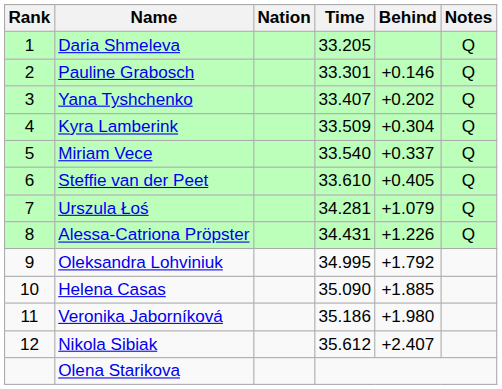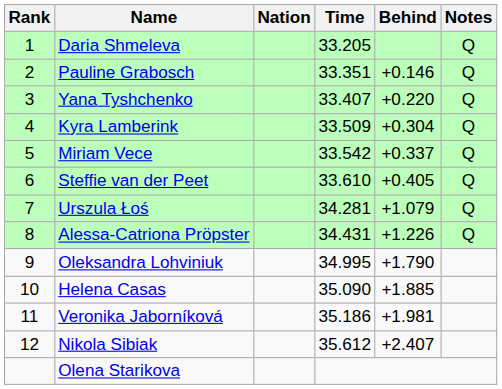Pauline Grabosch | Time: 33.301 -> 33.351
Yana Tyshchenko | Behind: +0.202 -> +0.220
Miriam Vece | Time: 33.540 -> 33.542
Oleksandra Lohviniuk | Behind: +1.792 -> +1.790
Veronika Jaborníková | Behind: +1.980 -> +1.981
